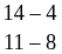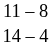rows swapped: 14 – 4 <-> 11 – 8
